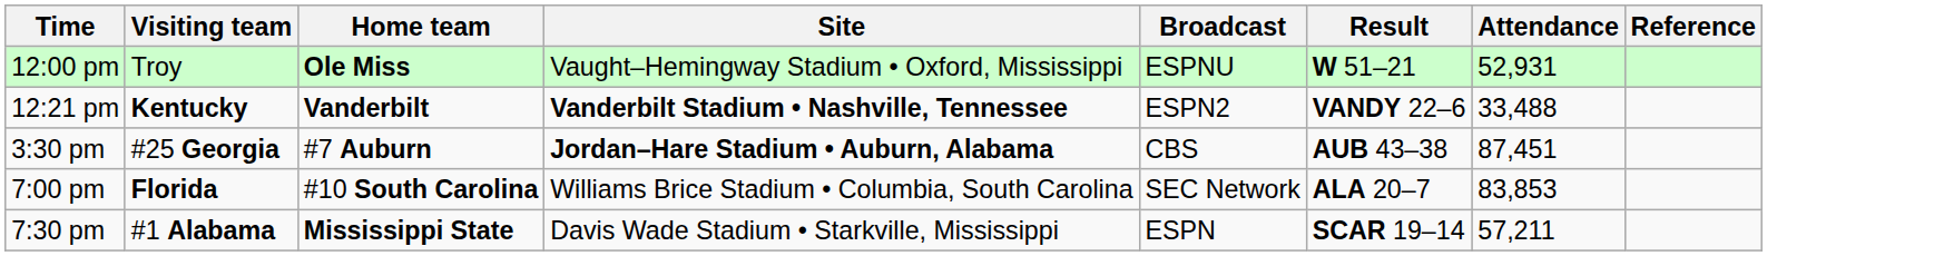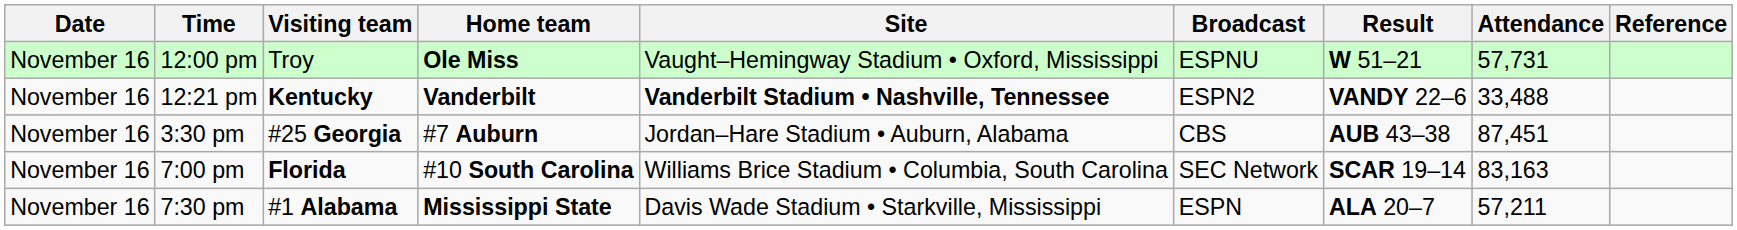+ column: Date | November 16 | November 16 | November 16 | November 16 | November 16
12:00 pm | Attendance: 52,931 -> 57,731
3:30 pm | Site: bold -> normal
7:00 pm | Result: ALA 20–7 -> SCAR 19–14
7:00 pm | Attendance: 83,853 -> 83,163
7:30 pm | Result: SCAR 19–14 -> ALA 20–7
